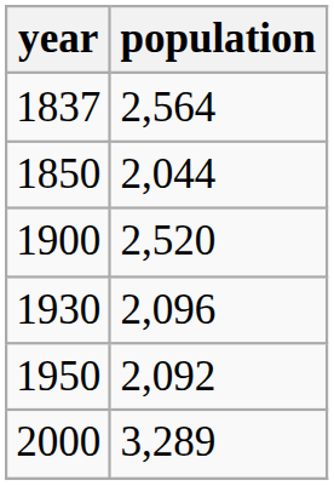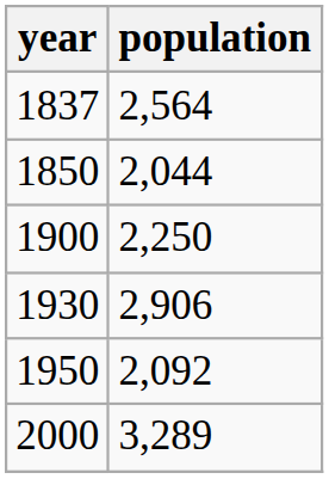1900 | population: 2,520 -> 2,250
1930 | population: 2,096 -> 2,906
